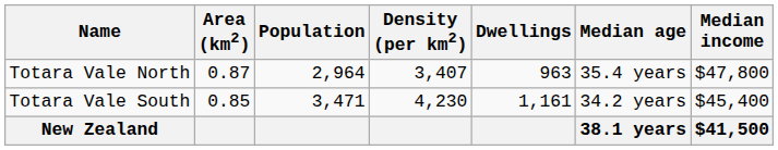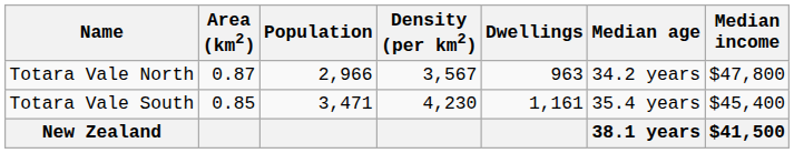Totara Vale North | Population: 2,964 -> 2,966
Totara Vale North | Density (per km2): 3,407 -> 3,567
Totara Vale North | Median age: 35.4 years -> 34.2 years
Totara Vale South | Median age: 34.2 years -> 35.4 years
